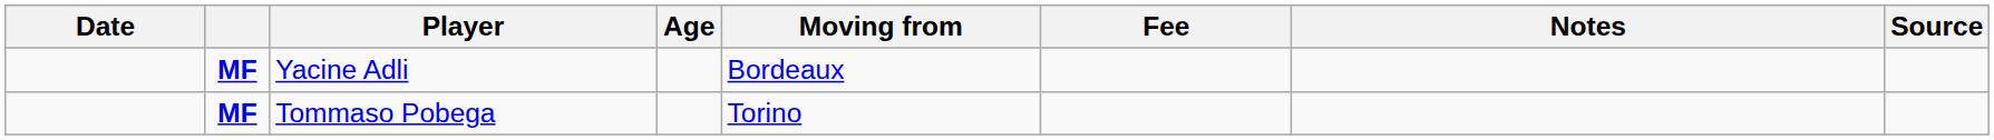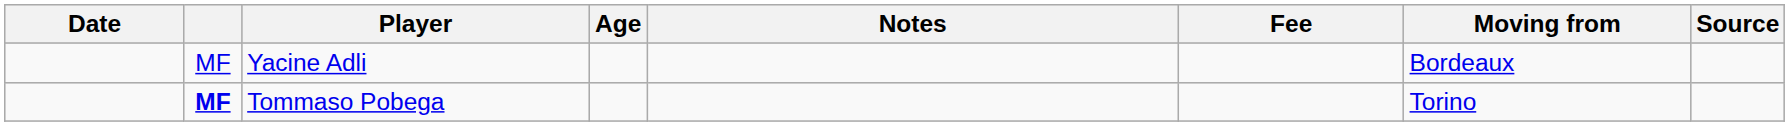columns swapped: Moving from <-> Notes
Yacine Adli | column 2: bold -> normal
